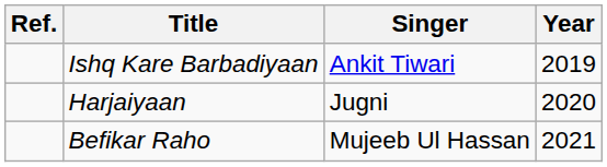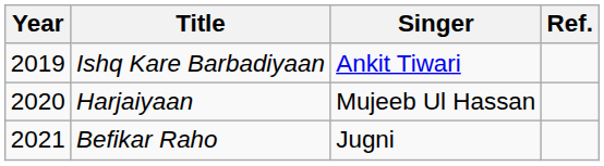columns swapped: Year <-> Ref.
Harjaiyaan | Singer: Jugni -> Mujeeb Ul Hassan
Befikar Raho | Singer: Mujeeb Ul Hassan -> Jugni
